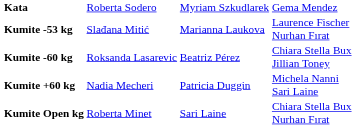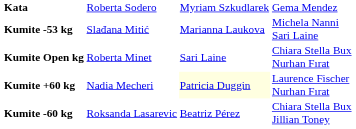Kumite -53 kg | column 4: Laurence Fischer Nurhan Fırat -> Michela Nanni Sari Laine
rows swapped: Kumite -60 kg <-> Kumite Open kg
Kumite +60 kg | column 3: no background -> lightyellow background
Kumite +60 kg | column 4: Michela Nanni Sari Laine -> Laurence Fischer Nurhan Fırat
